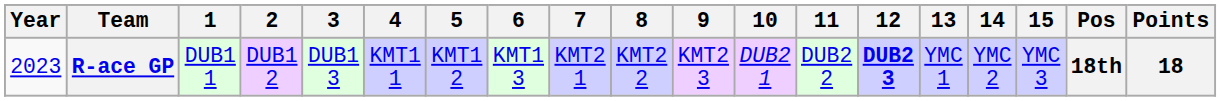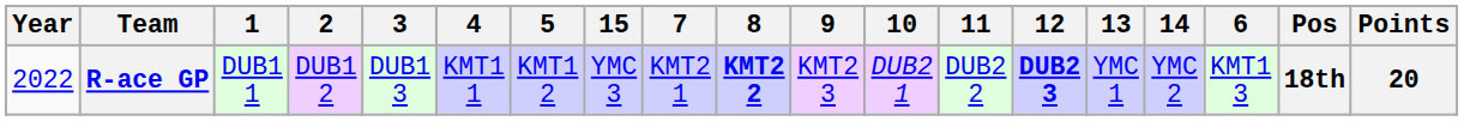columns swapped: 6 <-> 15
R-ace GP | Year: 2023 -> 2022
R-ace GP | 8: normal -> bold
R-ace GP | Points: 18 -> 20
